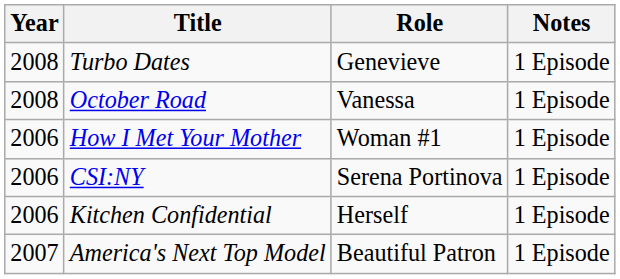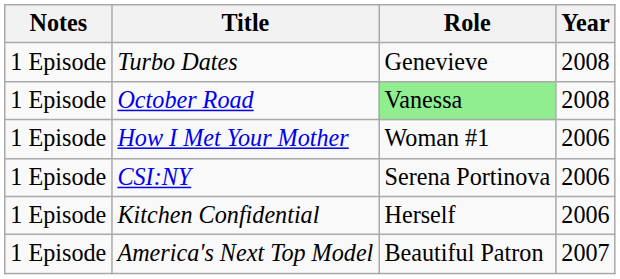columns swapped: Year <-> Notes
October Road | Role: no background -> lightgreen background
